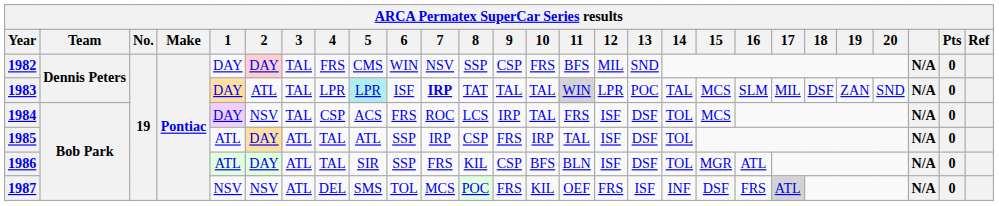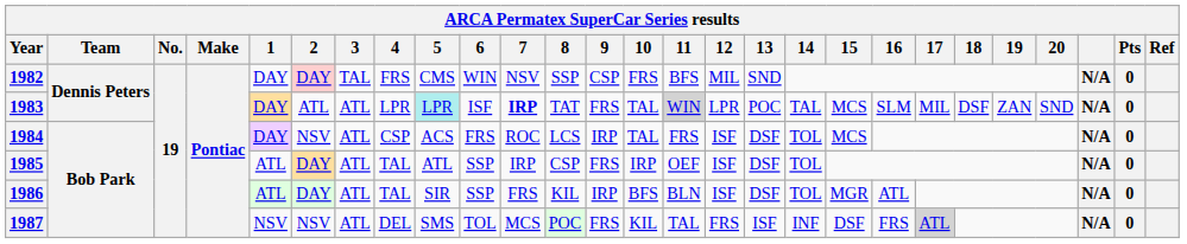1983 | 3: TAL -> ATL
1983 | 9: TAL -> FRS
1984 | 3: TAL -> ATL
1985 | 11: TAL -> OEF
1986 | 9: CSP -> IRP
1987 | 11: OEF -> TAL
